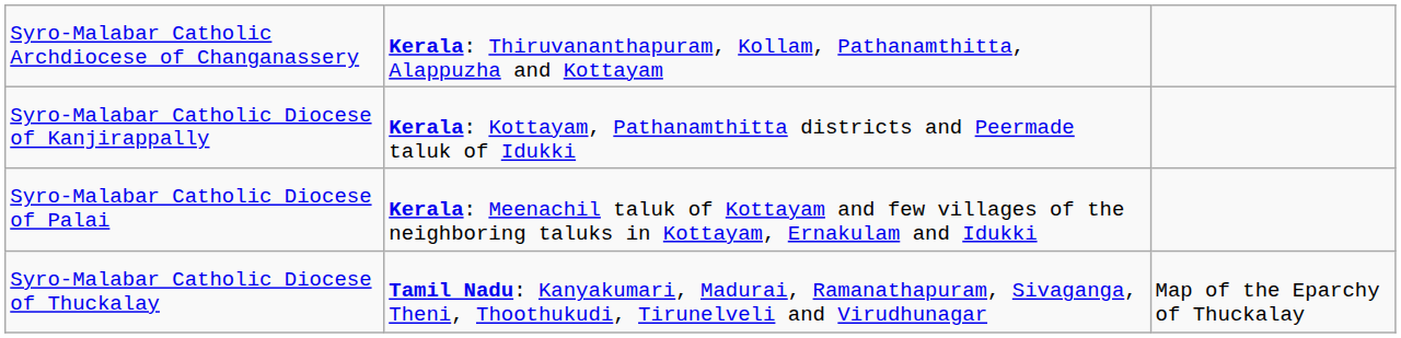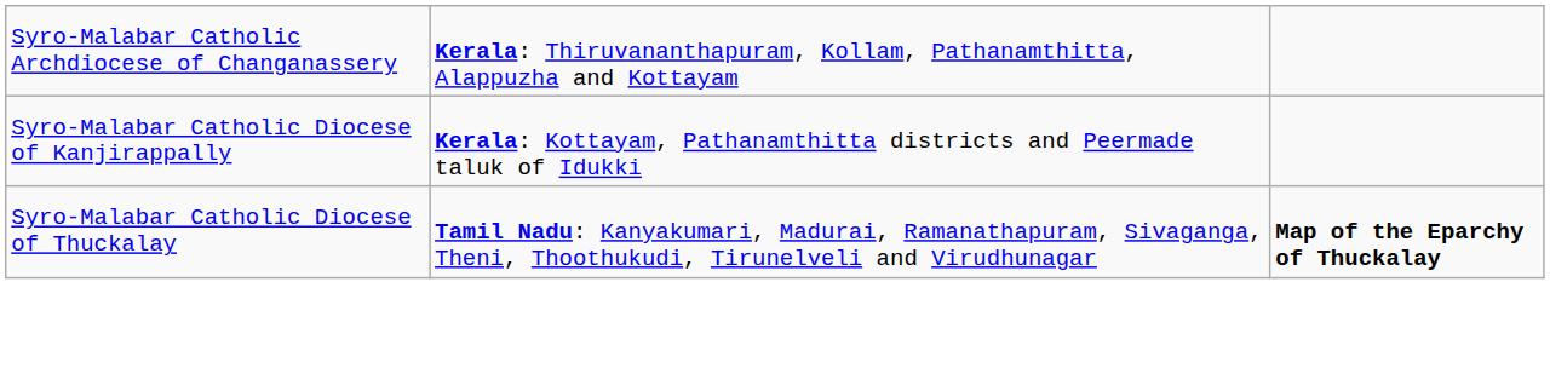- row: Syro-Malabar Catholic Diocese of Palai | Kerala: Meenachil taluk of Kottayam and few villages of the neighboring taluks in Kottayam, Ernakulam and Idukki
Syro-Malabar Catholic Diocese of Thuckalay | column 3: normal -> bold
